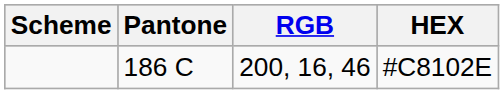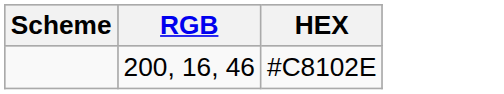- column: Pantone | 186 C
